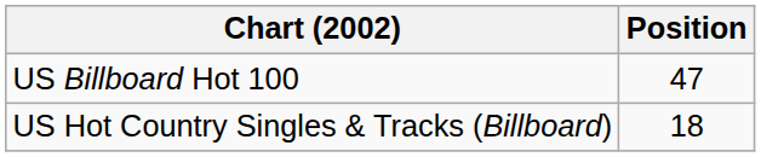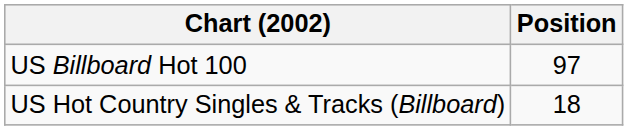US Billboard Hot 100 | Position: 47 -> 97
